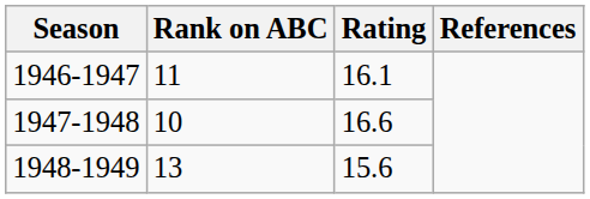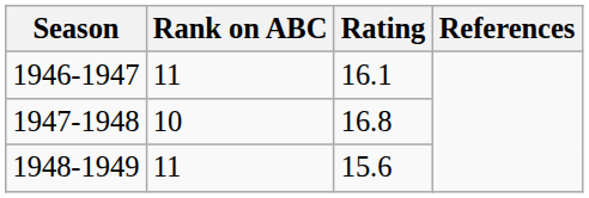1947-1948 | Rating: 16.6 -> 16.8
1948-1949 | Rank on ABC: 13 -> 11
